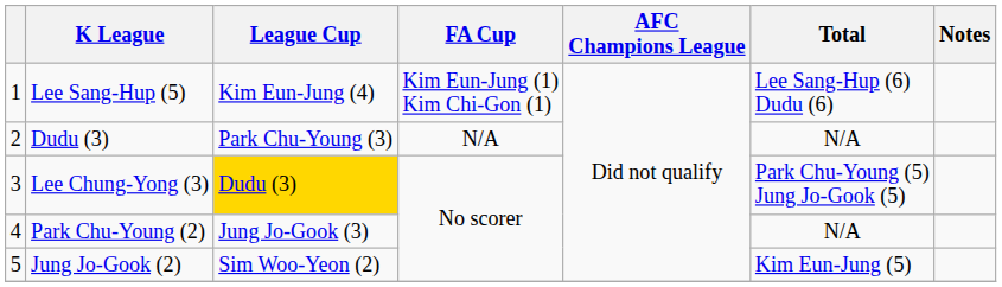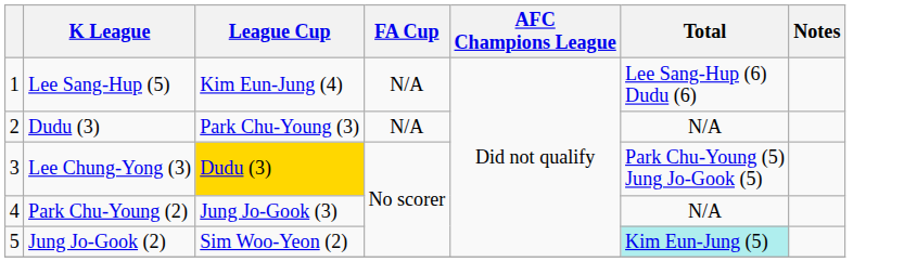Lee Sang-Hup (5) | FA Cup: Kim Eun-Jung (1) Kim Chi-Gon (1) -> N/A
Jung Jo-Gook (2) | Total: no background -> paleturquoise background
